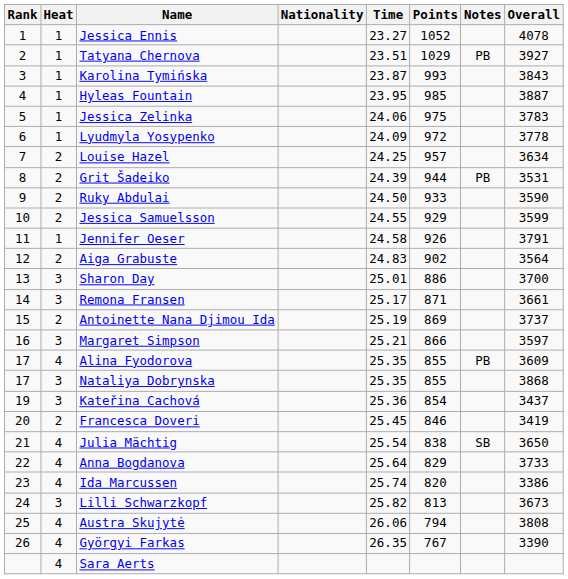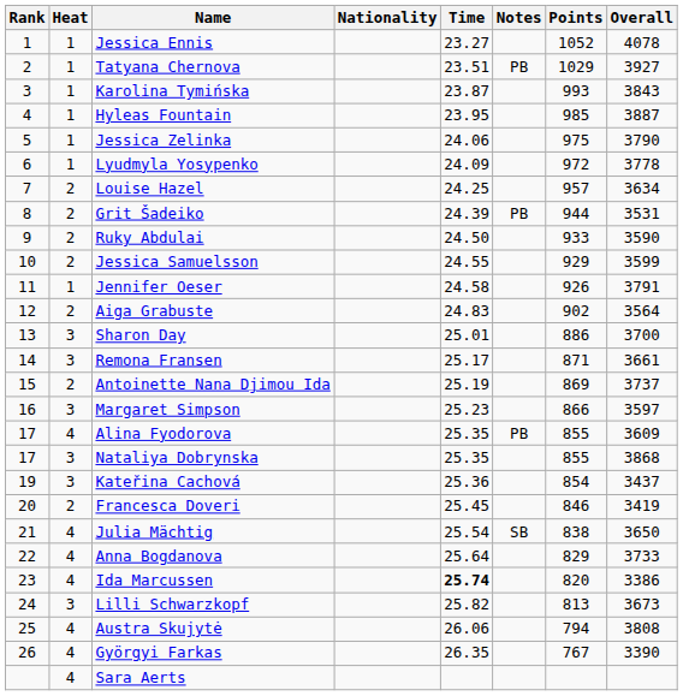columns swapped: Points <-> Notes
Jessica Zelinka | Overall: 3783 -> 3790
Margaret Simpson | Time: 25.21 -> 25.23
Ida Marcussen | Time: normal -> bold
